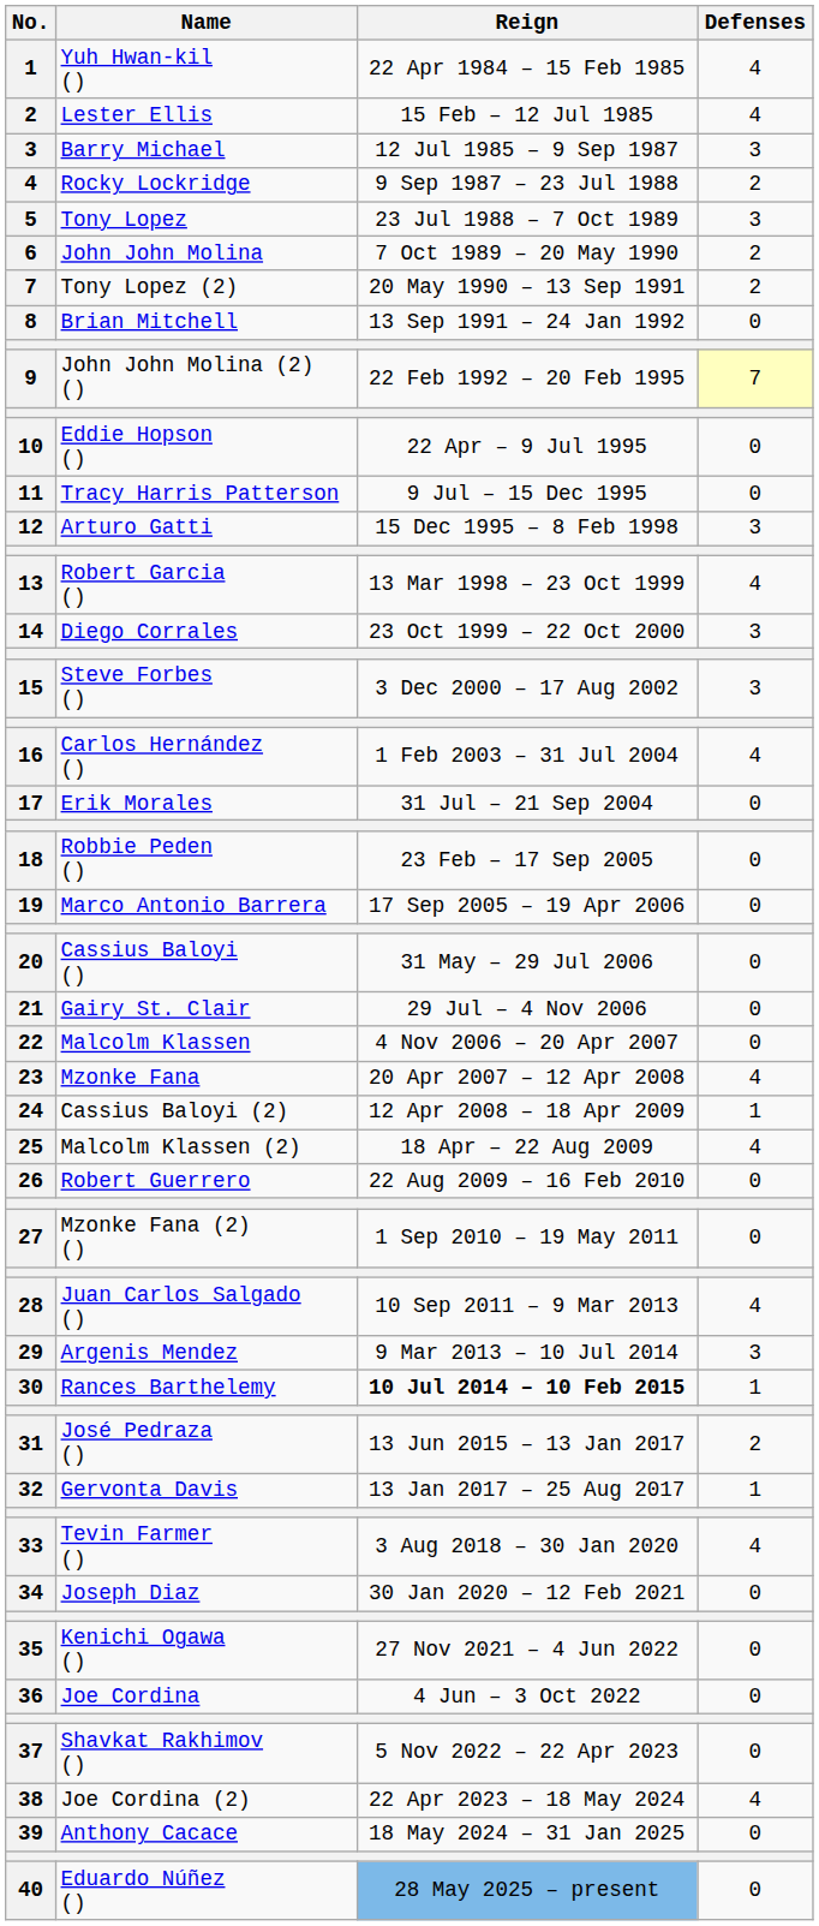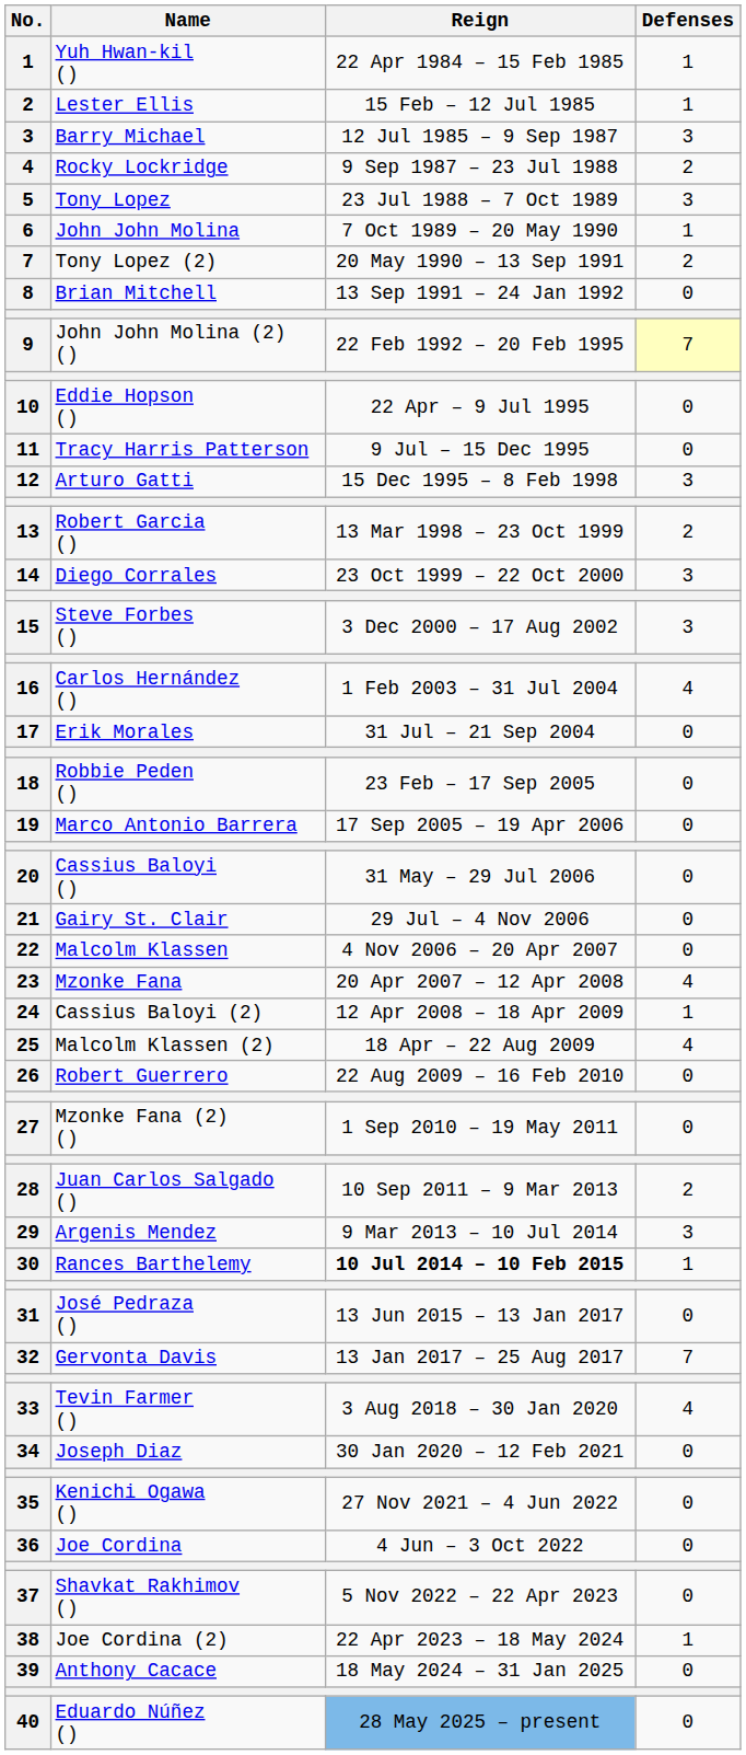Yuh Hwan-kil () | Defenses: 4 -> 1
Lester Ellis | Defenses: 4 -> 1
John John Molina | Defenses: 2 -> 1
Robert Garcia () | Defenses: 4 -> 2
Juan Carlos Salgado () | Defenses: 4 -> 2
José Pedraza () | Defenses: 2 -> 0
Gervonta Davis | Defenses: 1 -> 7
Joe Cordina (2) | Defenses: 4 -> 1
